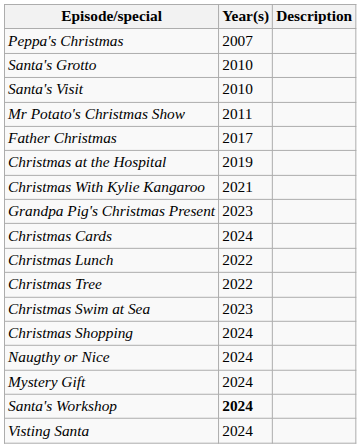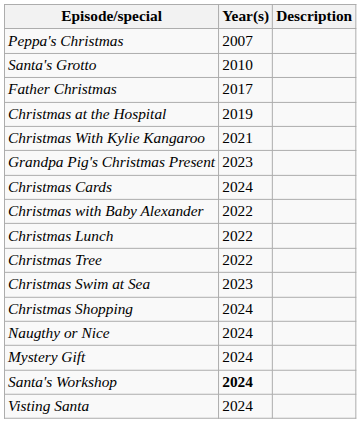- row: Santa's Visit | 2010
- row: Mr Potato's Christmas Show | 2011
+ row: Christmas with Baby Alexander | 2022
